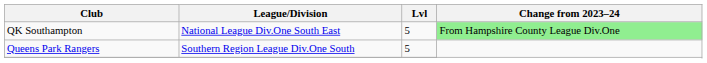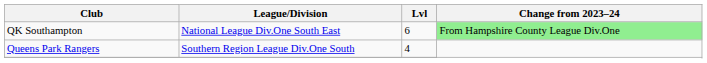QK Southampton | Lvl: 5 -> 6
Queens Park Rangers | Lvl: 5 -> 4
